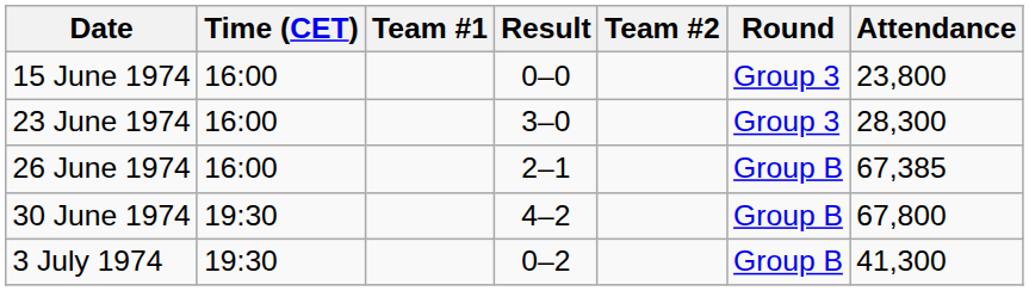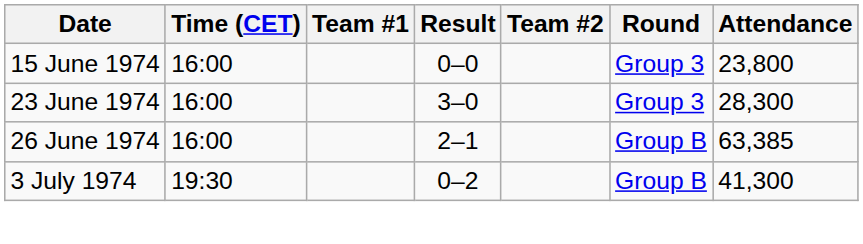26 June 1974 | Attendance: 67,385 -> 63,385
- row: 30 June 1974 | 19:30 | 4–2 | Group B | 67,800
